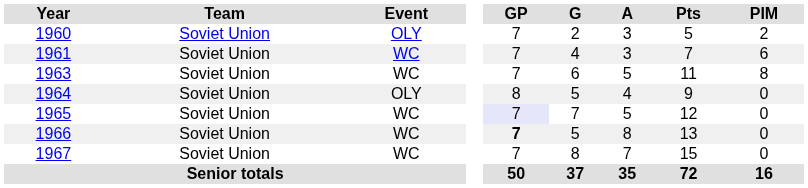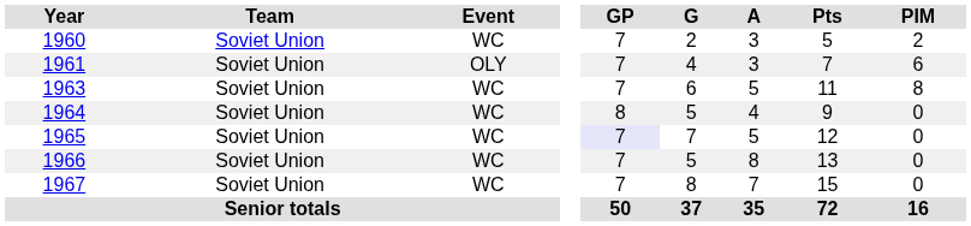1960 | Event: OLY -> WC
1961 | Event: WC -> OLY
1964 | Event: OLY -> WC
1966 | GP: bold -> normal
